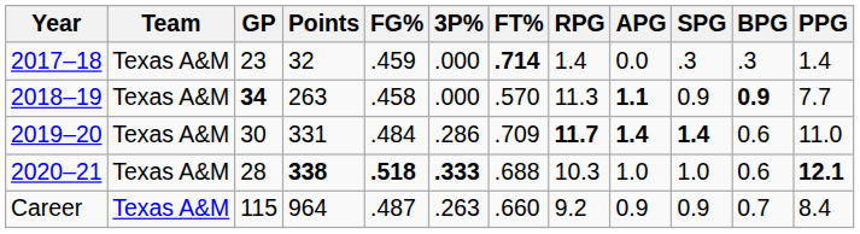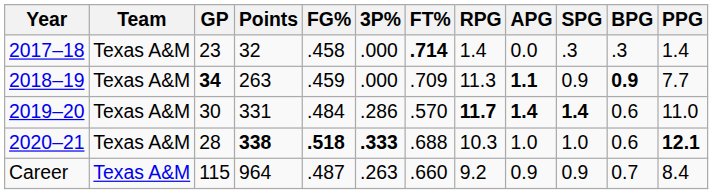2017–18 | FG%: .459 -> .458
2018–19 | FG%: .458 -> .459
2018–19 | FT%: .570 -> .709
2019–20 | FT%: .709 -> .570
